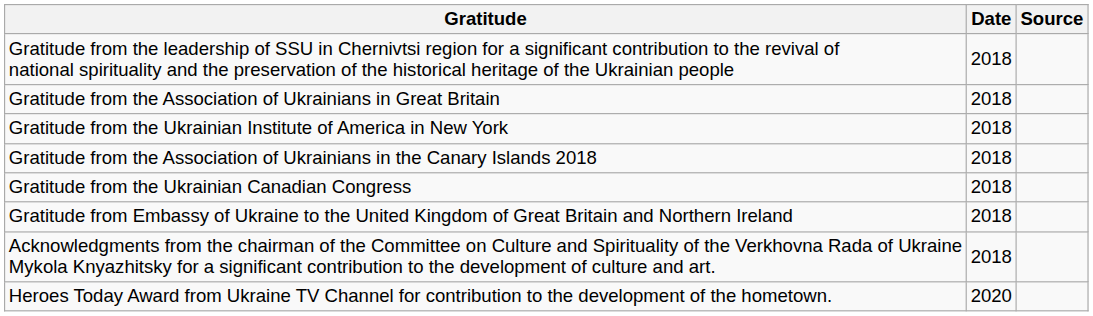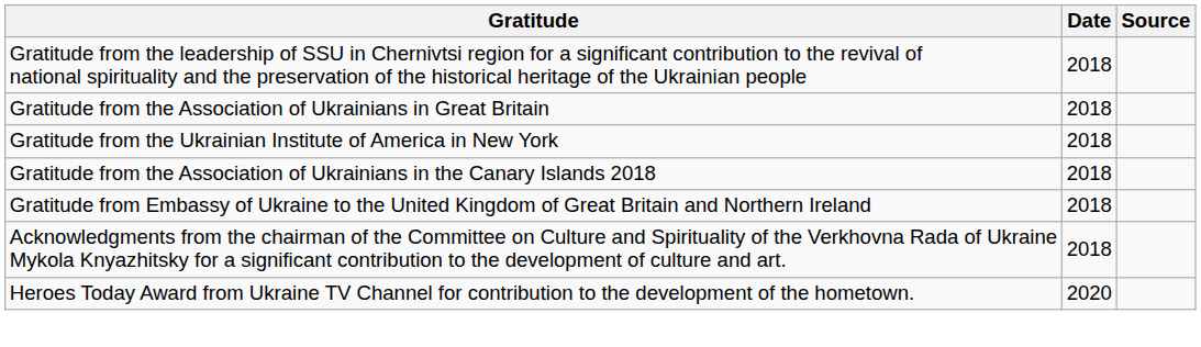- row: Gratitude from the Ukrainian Canadian Congress | 2018
